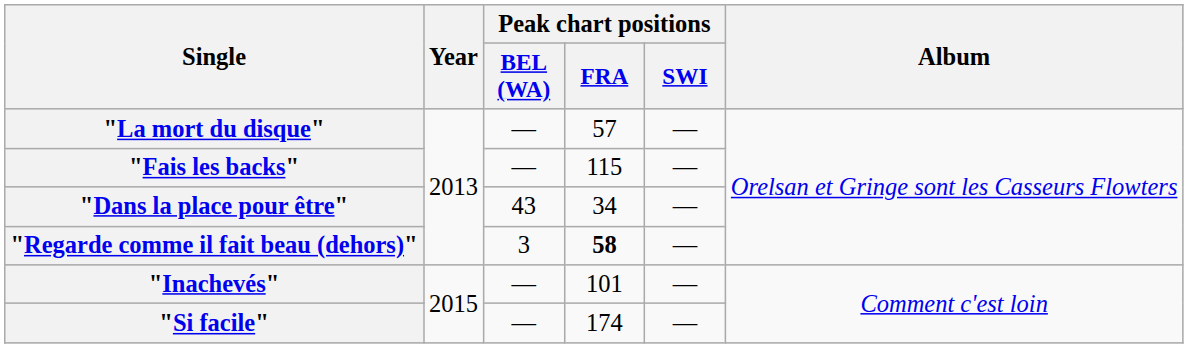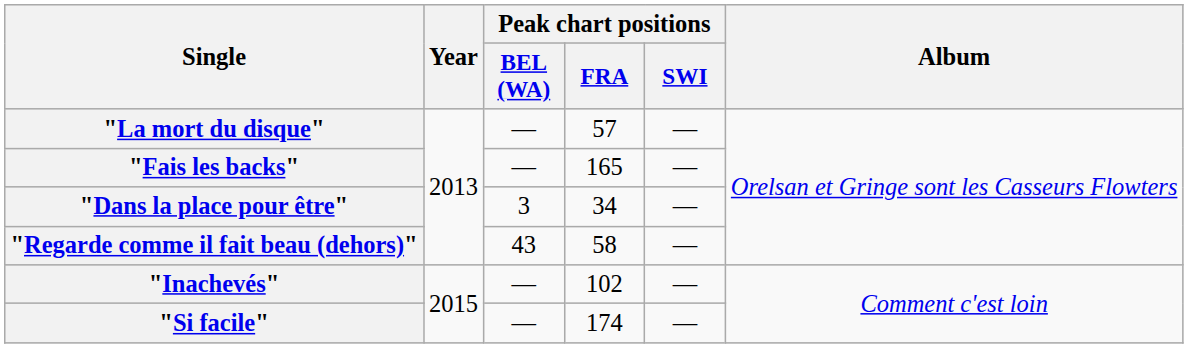"Fais les backs" | Peak chart positions / FRA: 115 -> 165
"Dans la place pour être" | Peak chart positions / BEL (WA): 43 -> 3
"Regarde comme il fait beau (dehors)" | Peak chart positions / BEL (WA): 3 -> 43
"Regarde comme il fait beau (dehors)" | Peak chart positions / FRA: bold -> normal
"Inachevés" | Peak chart positions / FRA: 101 -> 102
